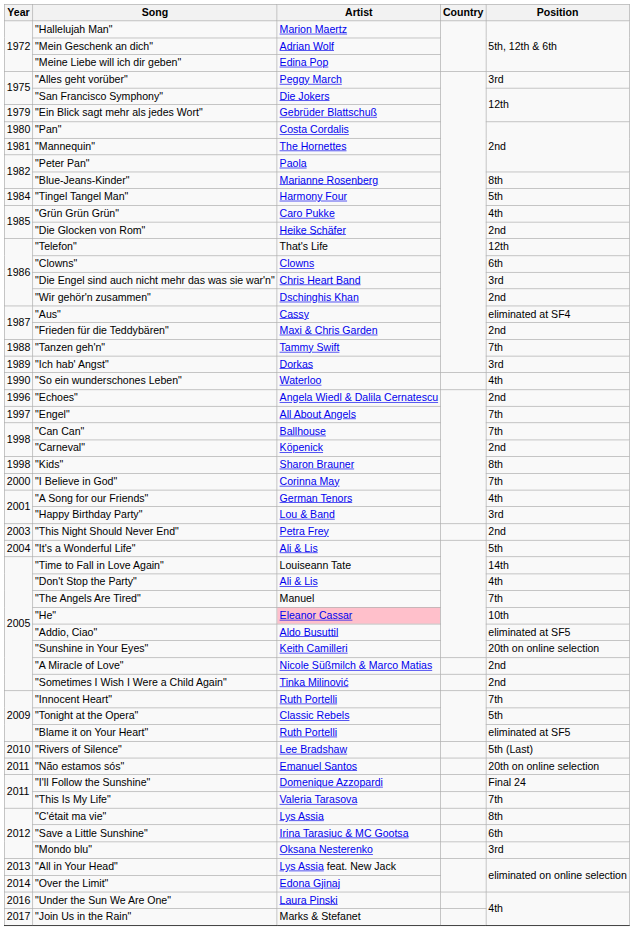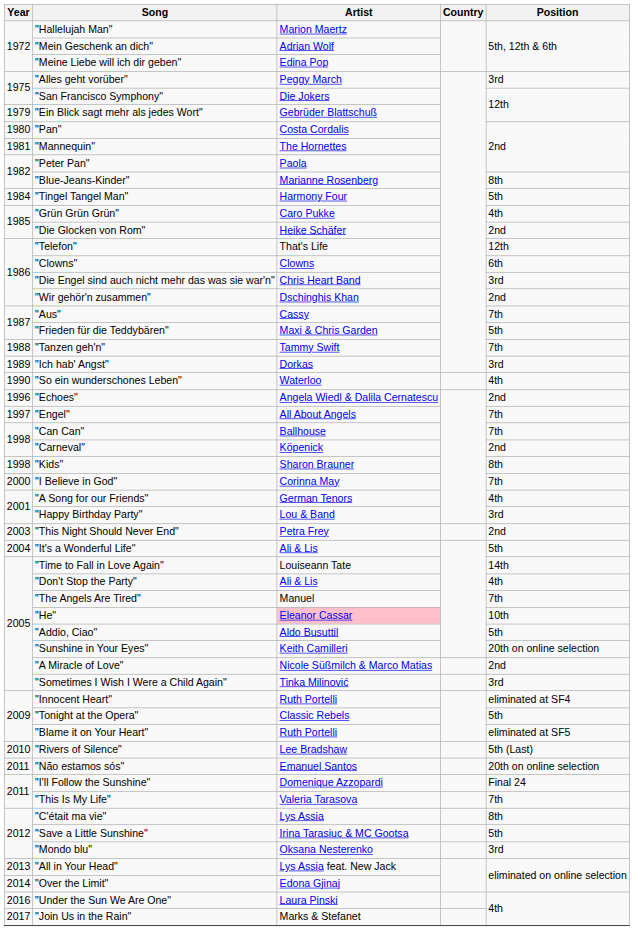"Aus" | Position: eliminated at SF4 -> 7th
"Frieden für die Teddybären" | Position: 2nd -> 5th
"Addio, Ciao" | Position: eliminated at SF5 -> 5th
"Sometimes I Wish I Were a Child Again" | Position: 2nd -> 3rd
"Innocent Heart" | Position: 7th -> eliminated at SF4
"Save a Little Sunshine" | Position: 6th -> 5th
